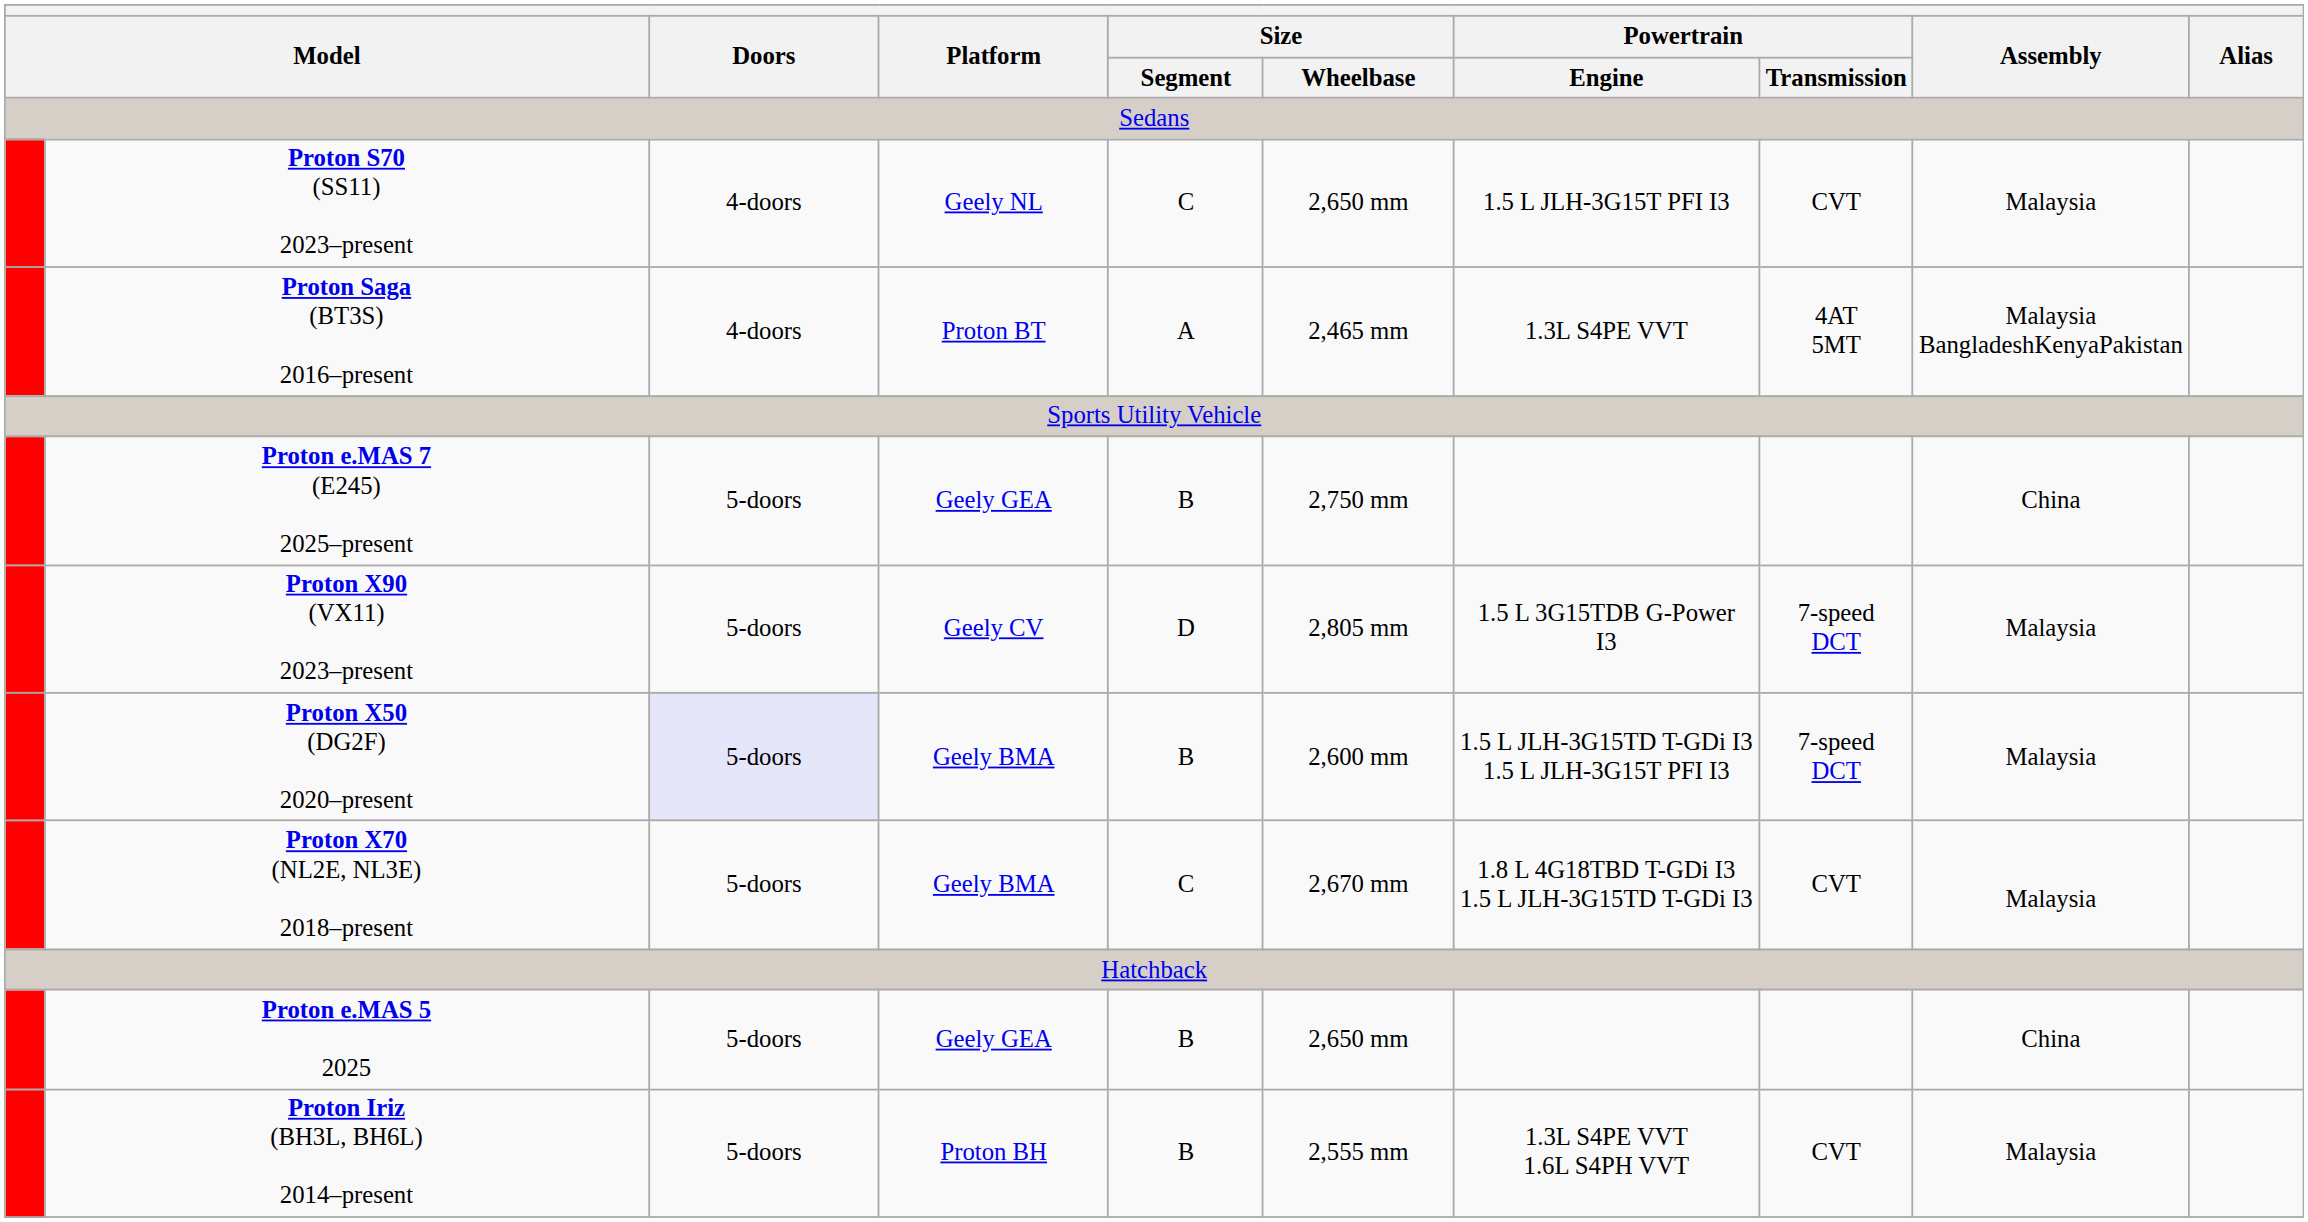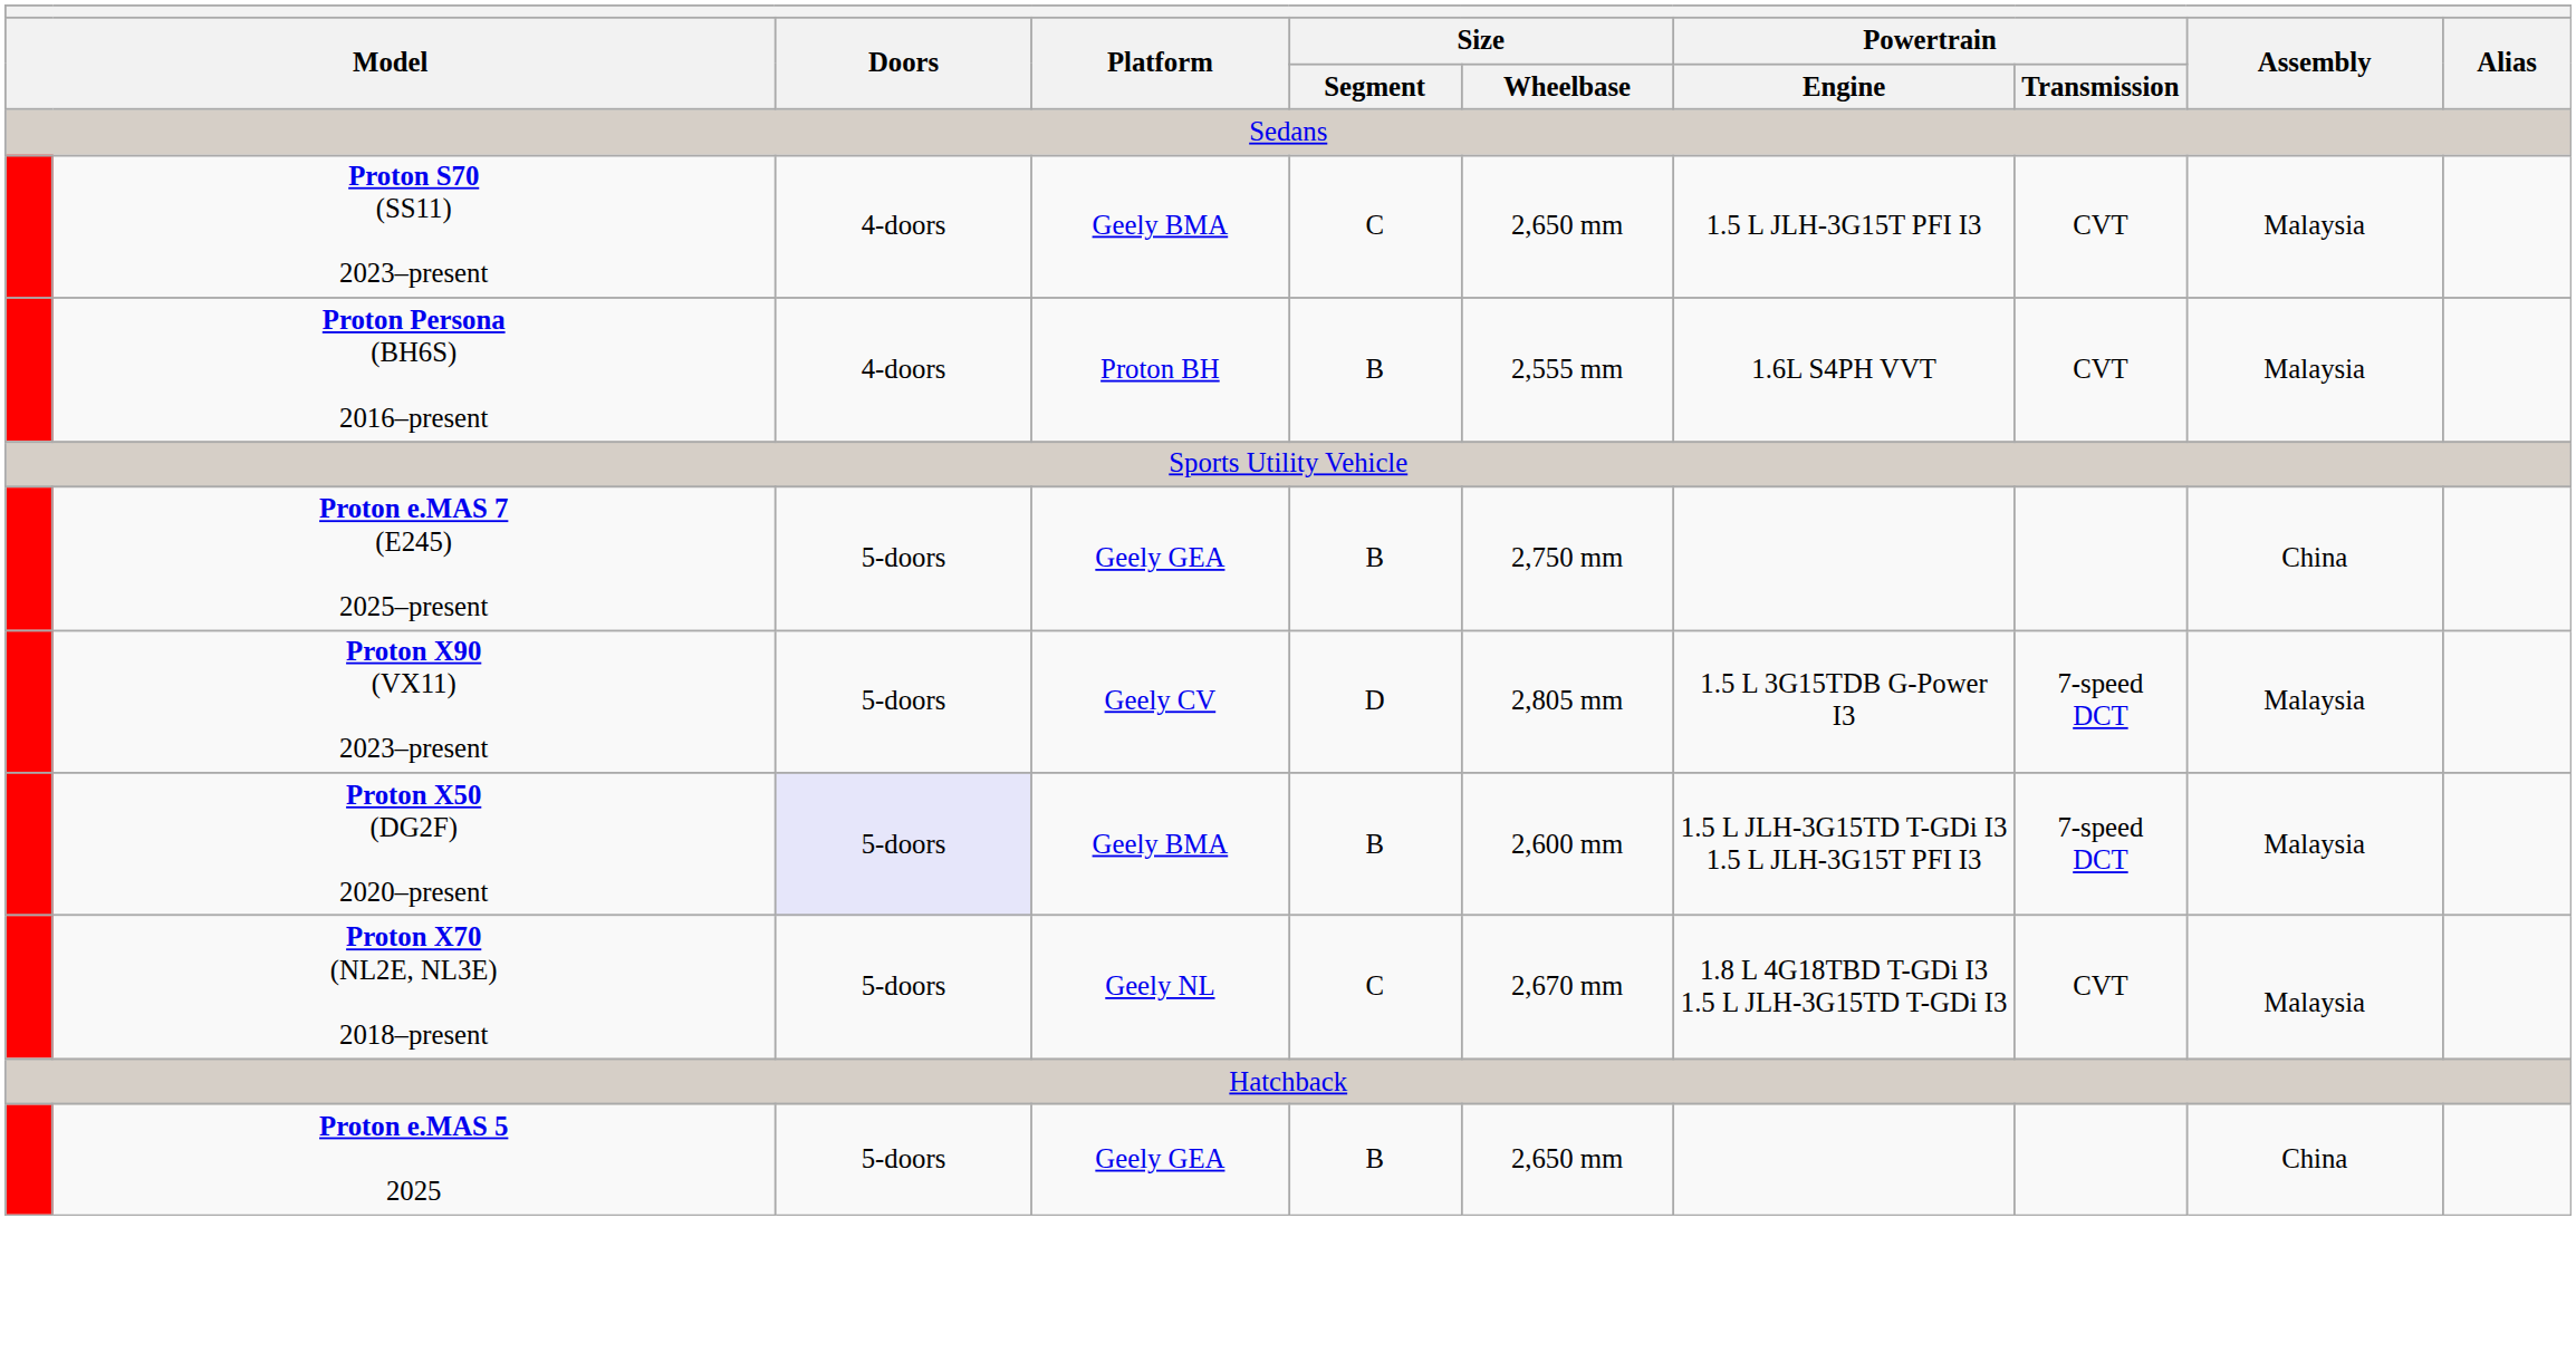Proton S70 (SS11) 2023–present | Platform: Geely NL -> Geely BMA
+ row: Proton Persona (BH6S) 2016–present | 4-doors | Proton BH | B | 2,555 mm | 1.6L S4PH VVT | CVT | Malaysia
- row: Proton Saga (BT3S) 2016–present | 4-doors | Proton BT | A | 2,465 mm | 1.3L S4PE VVT | 4AT 5MT | Malaysia BangladeshKenyaPakistan
Proton X70 (NL2E, NL3E) 2018–present | Platform: Geely BMA -> Geely NL
- row: Proton Iriz (BH3L, BH6L) 2014–present | 5-doors | Proton BH | B | 2,555 mm | 1.3L S4PE VVT 1.6L S4PH VVT | CVT | Malaysia
